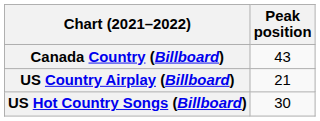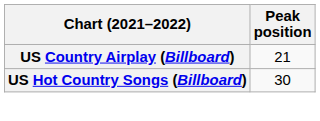- row: Canada Country (Billboard) | 43
